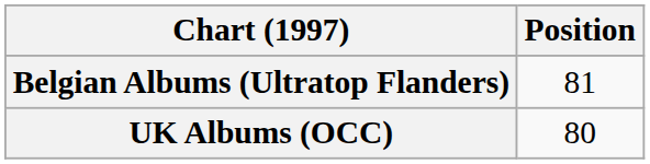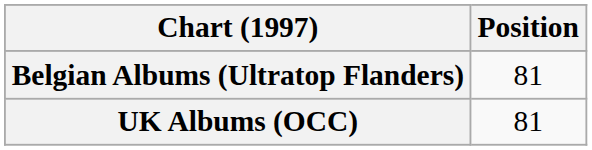UK Albums (OCC) | Position: 80 -> 81
